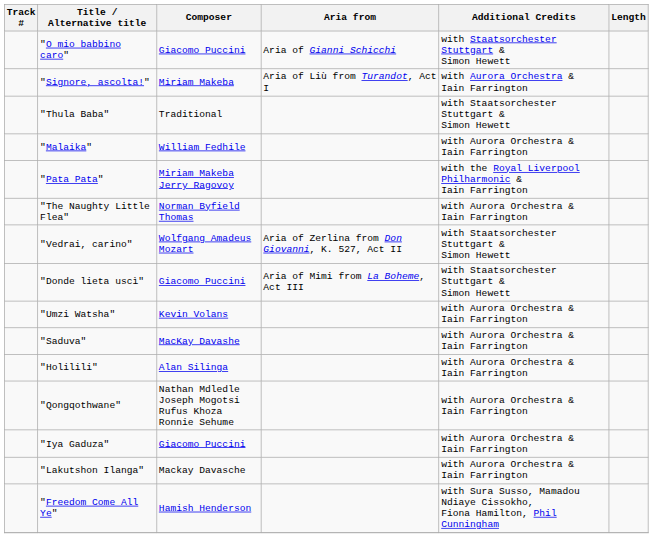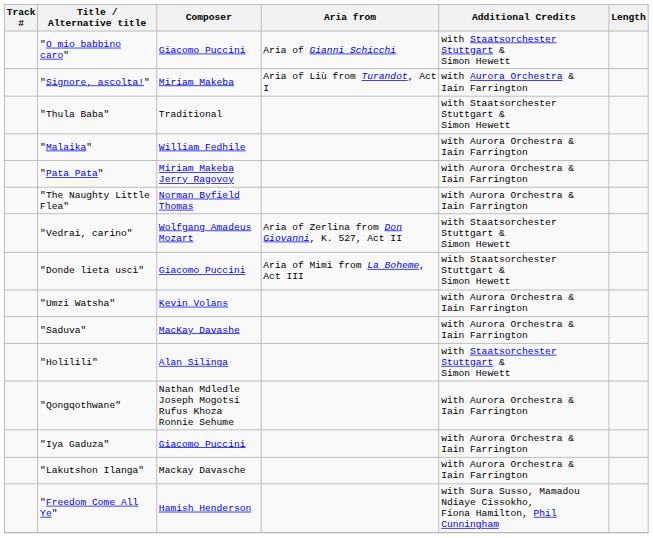"Pata Pata" | Additional Credits: with the Royal Liverpool Philharmonic & Iain Farrington -> with Aurora Orchestra & Iain Farrington
"Holilili" | Additional Credits: with Aurora Orchestra & Iain Farrington -> with Staatsorchester Stuttgart & Simon Hewett
